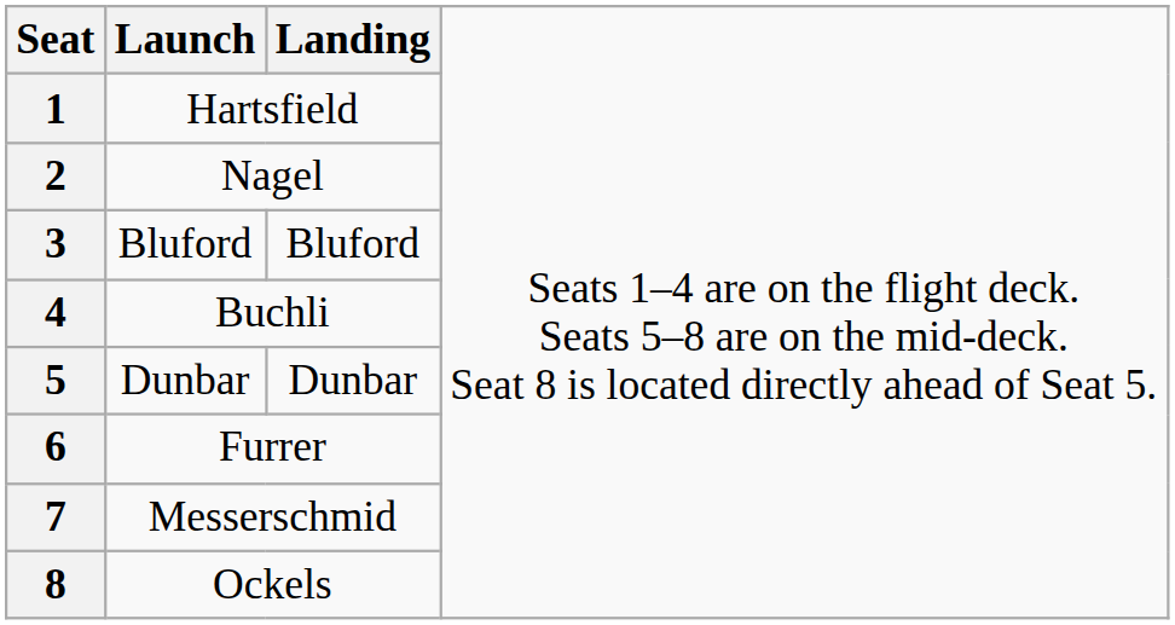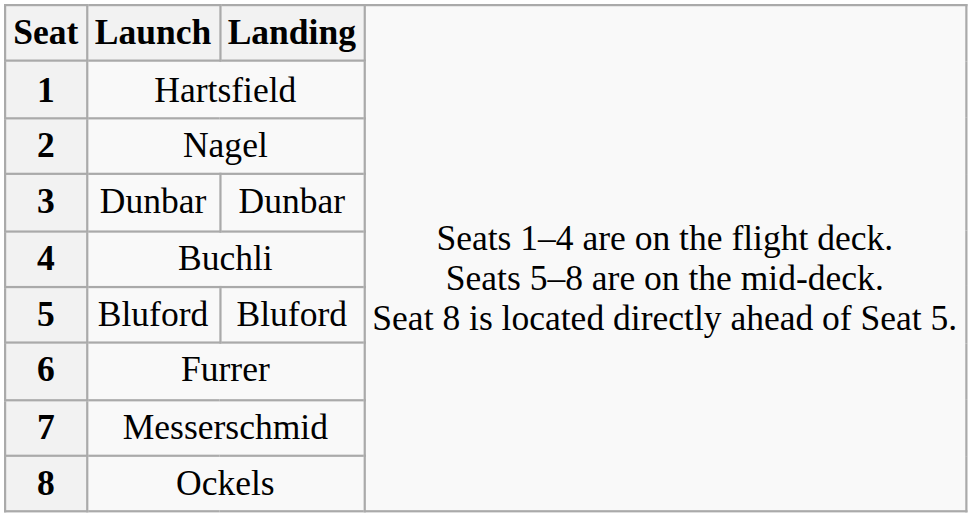3 | column 2: Bluford -> Dunbar
3 | column 3: Bluford -> Dunbar
5 | column 2: Dunbar -> Bluford
5 | column 3: Dunbar -> Bluford
